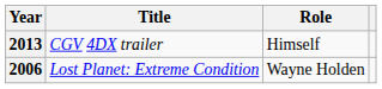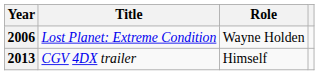rows swapped: 2006 <-> 2013
